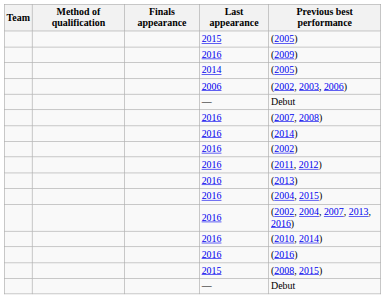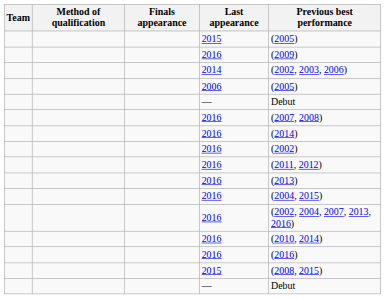2014 | Previous best performance: (2005) -> (2002, 2003, 2006)
2006 | Previous best performance: (2002, 2003, 2006) -> (2005)
